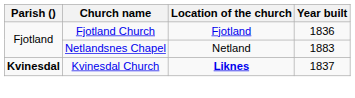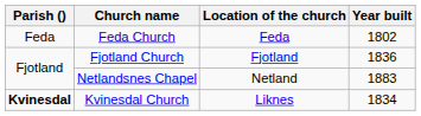+ row: Feda | Feda Church | Feda | 1802
Kvinesdal Church | Location of the church: bold -> normal
Kvinesdal Church | Year built: 1837 -> 1834
